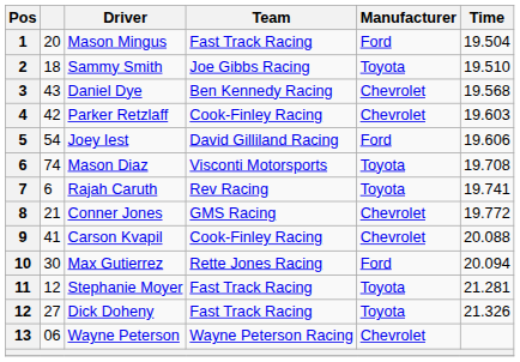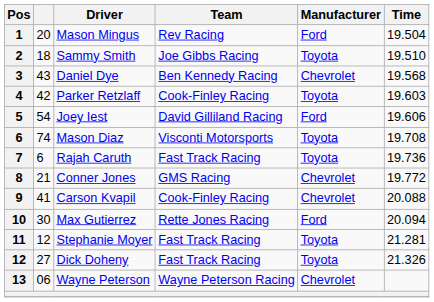Mason Mingus | Team: Fast Track Racing -> Rev Racing
Parker Retzlaff | Manufacturer: Chevrolet -> Toyota
Rajah Caruth | Team: Rev Racing -> Fast Track Racing
Rajah Caruth | Time: 19.741 -> 19.736
